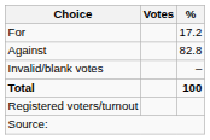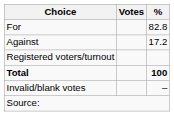For | %: 17.2 -> 82.8
Against | %: 82.8 -> 17.2
rows swapped: Invalid/blank votes <-> Registered voters/turnout
